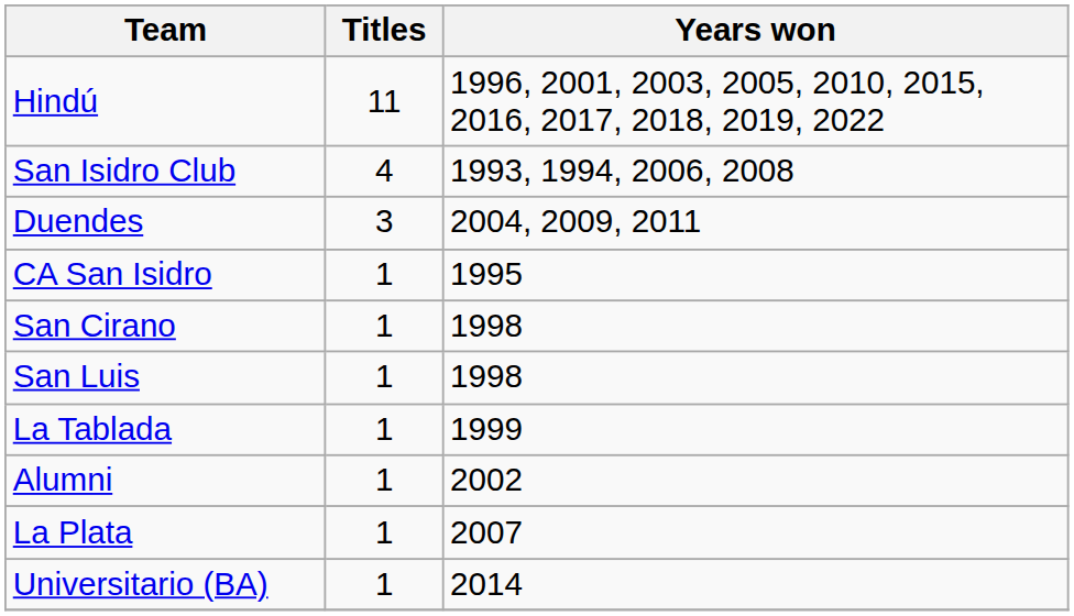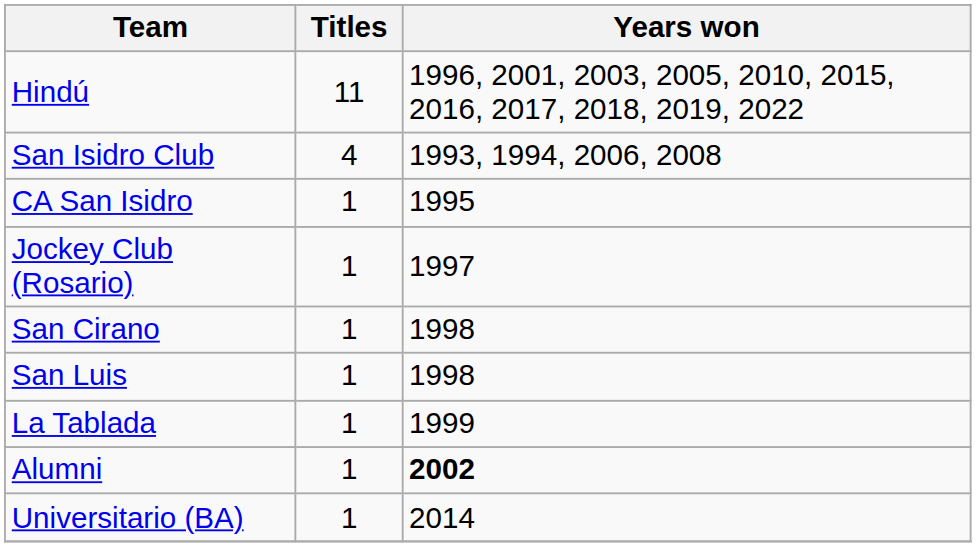- row: Duendes | 3 | 2004, 2009, 2011
+ row: Jockey Club (Rosario) | 1 | 1997
Alumni | Years won: normal -> bold
- row: La Plata | 1 | 2007
